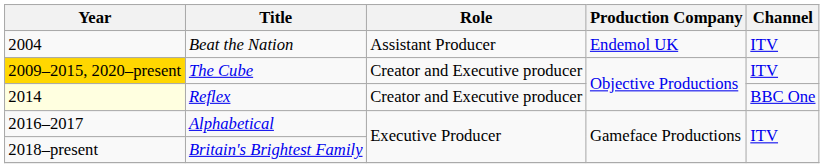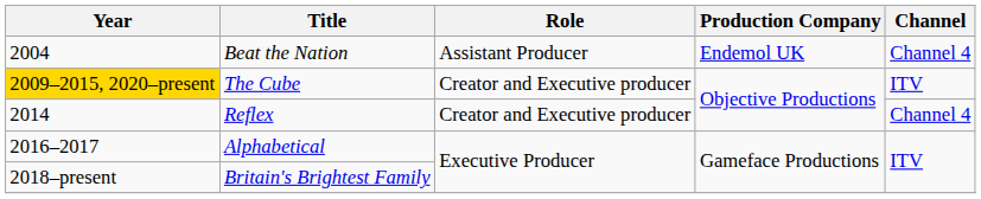Beat the Nation | Channel: ITV -> Channel 4
Reflex | Year: lightyellow background -> no background
Reflex | Channel: BBC One -> Channel 4
